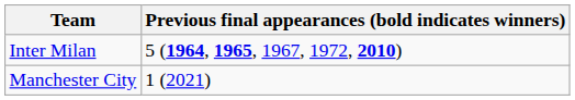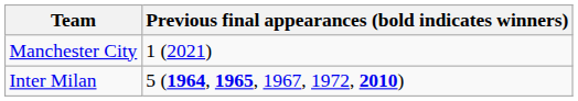rows swapped: Manchester City <-> Inter Milan
